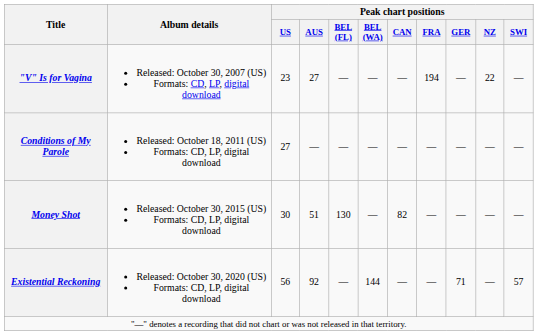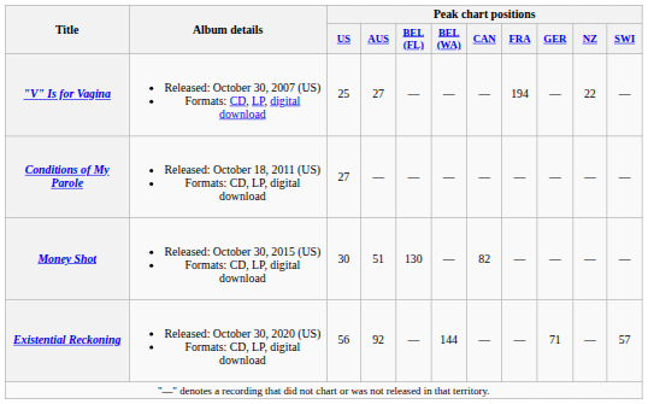"V" Is for Vagina | Peak chart positions / US: 23 -> 25
